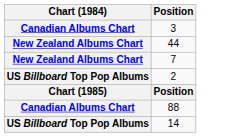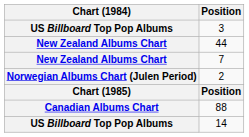3 | Chart (1984): Canadian Albums Chart -> US Billboard Top Pop Albums
2 | Chart (1984): US Billboard Top Pop Albums -> Norwegian Albums Chart (Julen Period)
